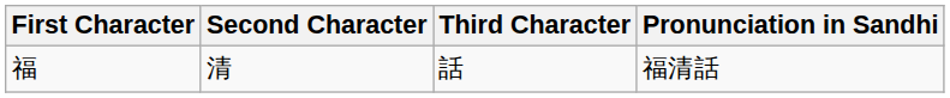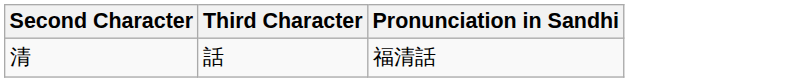- column: First Character | 福
